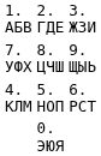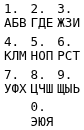rows swapped: 4. КЛМ <-> 7. УФХ
